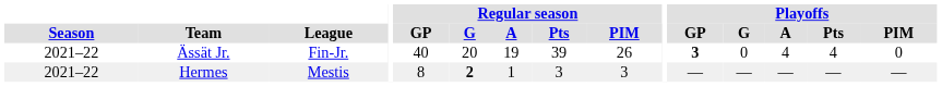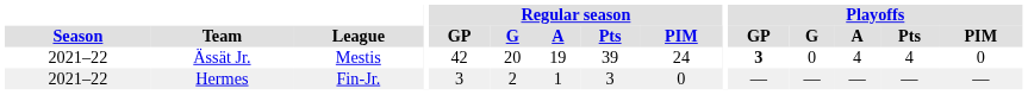Ässät Jr. | League: Fin-Jr. -> Mestis
Ässät Jr. | Regular season / GP: 40 -> 42
Ässät Jr. | Regular season / PIM: 26 -> 24
Hermes | League: Mestis -> Fin-Jr.
Hermes | Regular season / GP: 8 -> 3
Hermes | Regular season / G: bold -> normal
Hermes | Regular season / PIM: 3 -> 0
